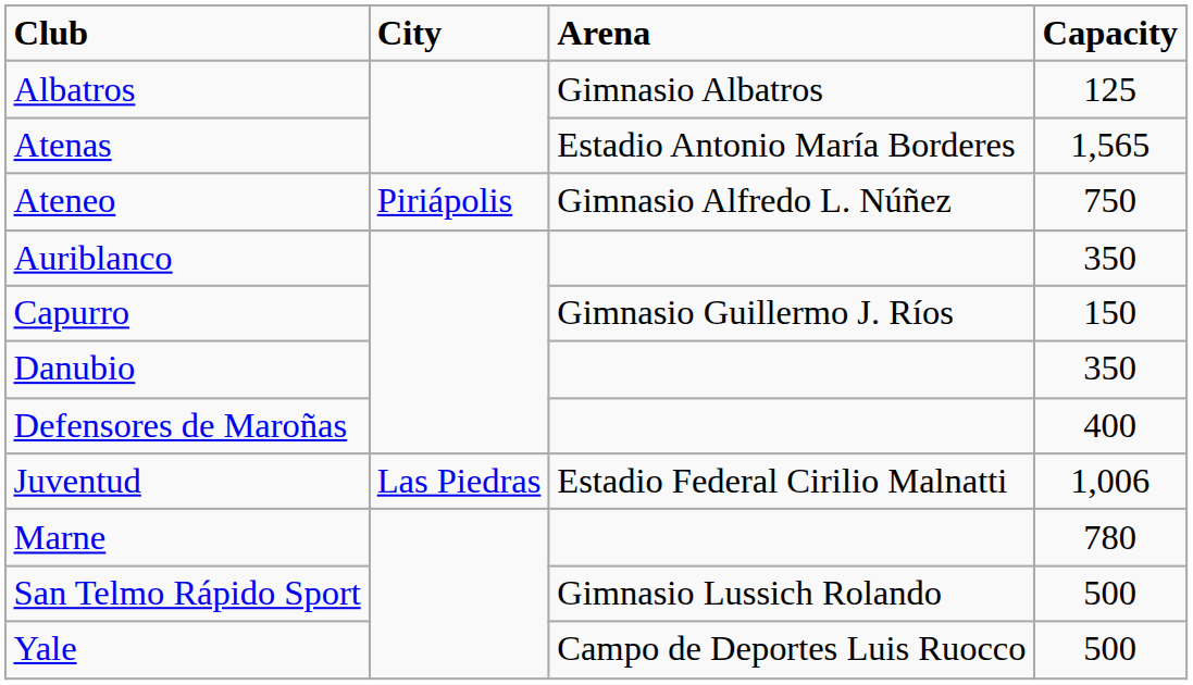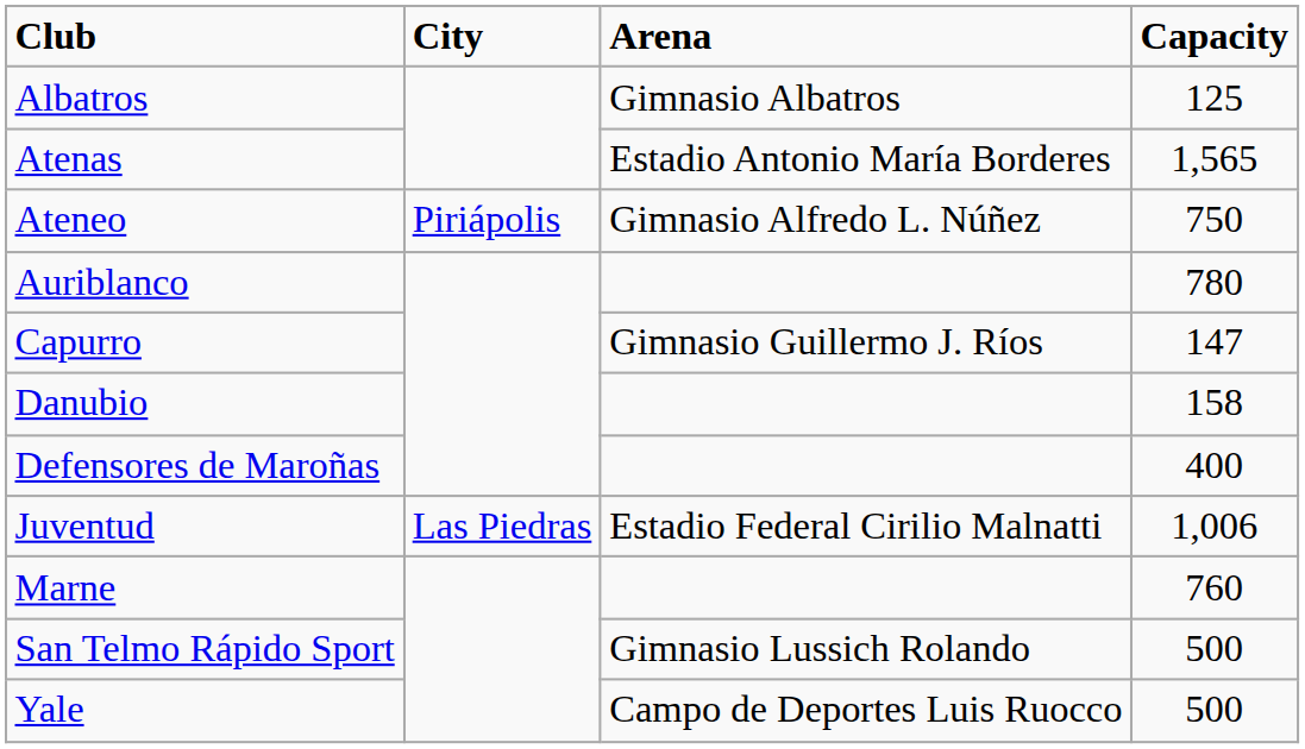Auriblanco | Capacity: 350 -> 780
Capurro | Capacity: 150 -> 147
Danubio | Capacity: 350 -> 158
Marne | Capacity: 780 -> 760
